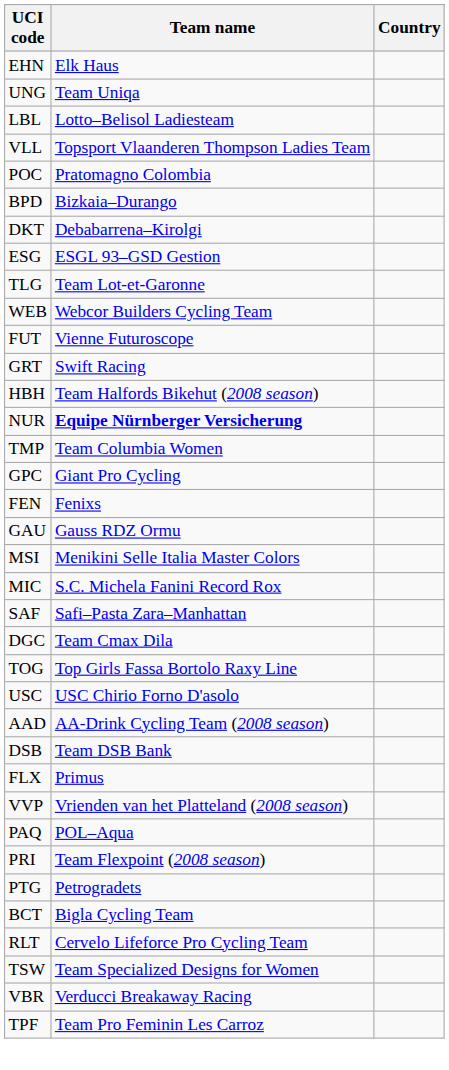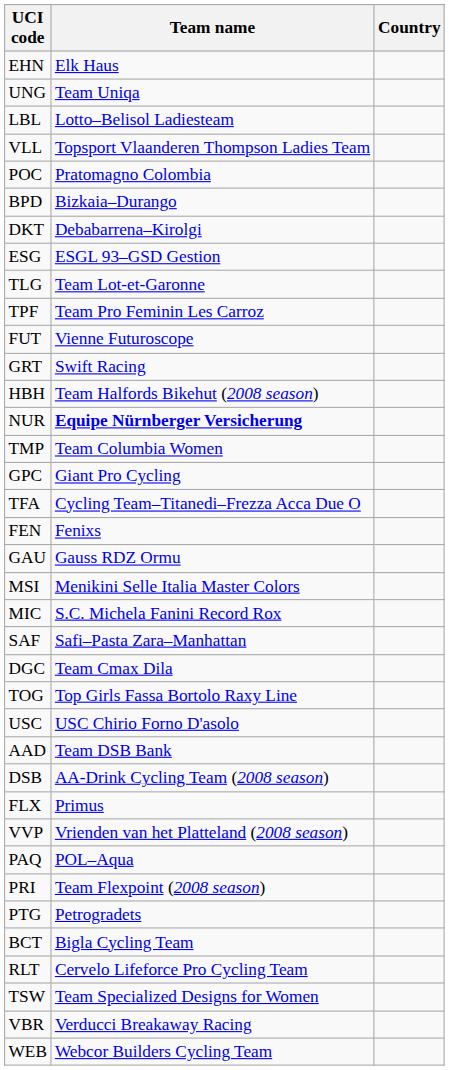rows swapped: TPF <-> WEB
+ row: TFA | Cycling Team–Titanedi–Frezza Acca Due O
AAD | Team name: AA-Drink Cycling Team (2008 season) -> Team DSB Bank
DSB | Team name: Team DSB Bank -> AA-Drink Cycling Team (2008 season)
